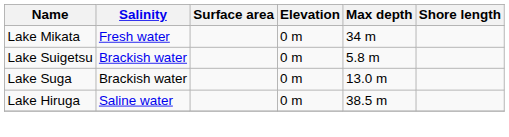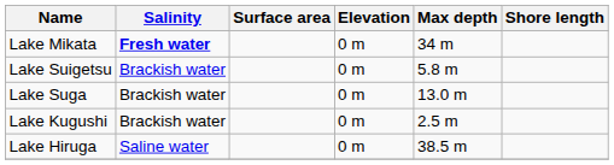Lake Mikata | Salinity: normal -> bold
+ row: Lake Kugushi | Brackish water | 0 m | 2.5 m
